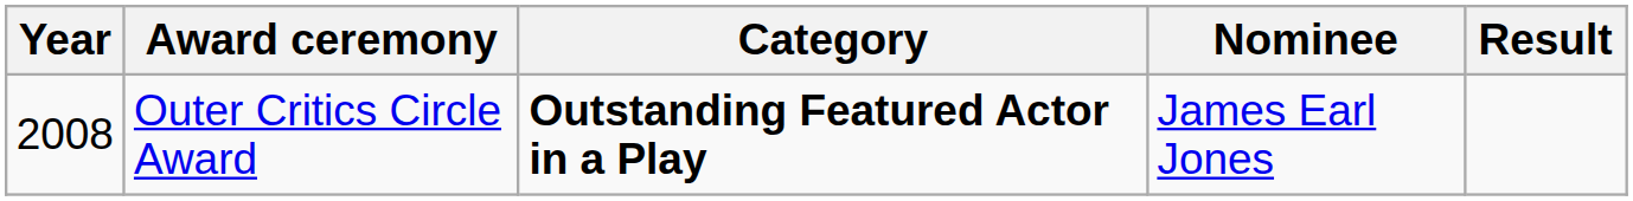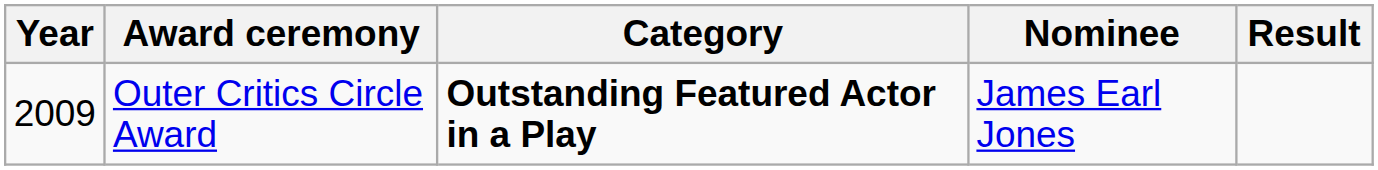Outer Critics Circle Award | Year: 2008 -> 2009
